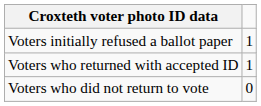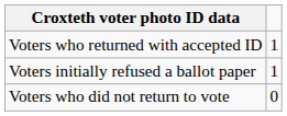rows swapped: Voters initially refused a ballot paper <-> Voters who returned with accepted ID
